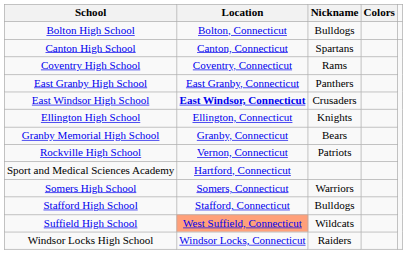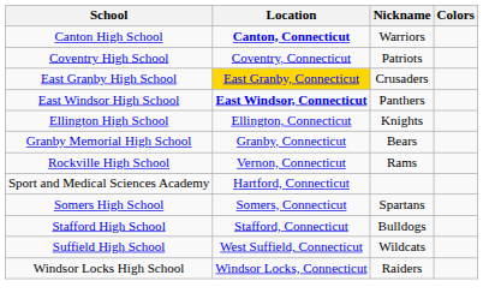- row: Bolton High School | Bolton, Connecticut | Bulldogs
Canton High School | Location: normal -> bold
Canton High School | Nickname: Spartans -> Warriors
Coventry High School | Nickname: Rams -> Patriots
East Granby High School | Location: no background -> gold background
East Granby High School | Nickname: Panthers -> Crusaders
East Windsor High School | Nickname: Crusaders -> Panthers
Rockville High School | Nickname: Patriots -> Rams
Somers High School | Nickname: Warriors -> Spartans
Suffield High School | Location: lightsalmon background -> no background
